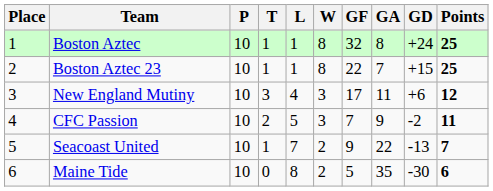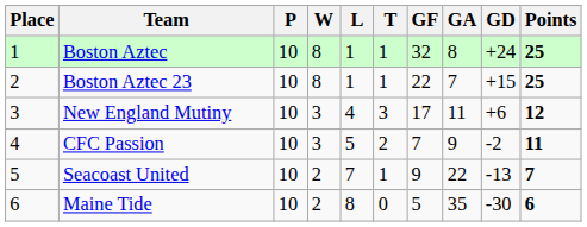columns swapped: W <-> T
